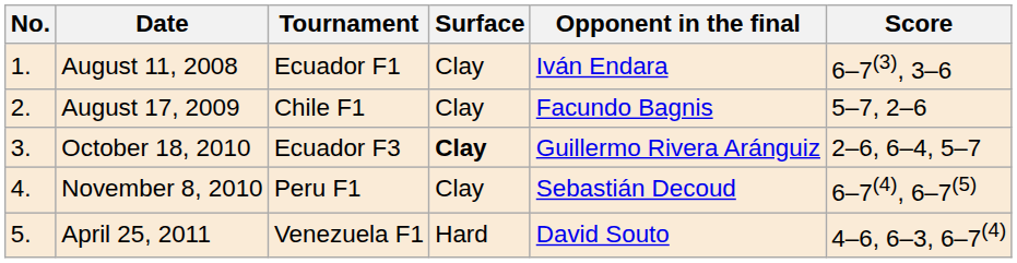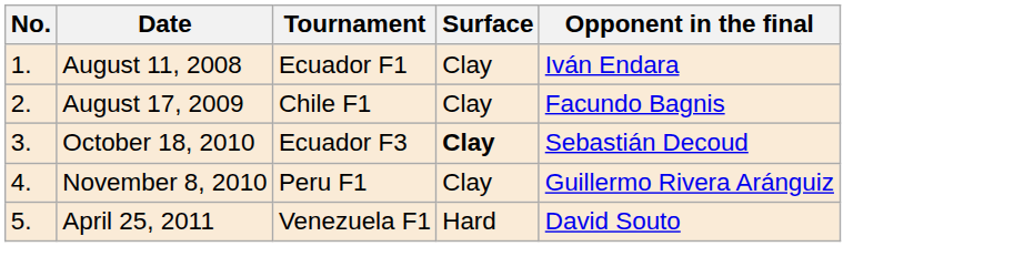- column: Score | 6–7(3), 3–6 | 5–7, 2–6 | 2–6, 6–4, 5–7 | 6–7(4), 6–7(5) | 4–6, 6–3, 6–7(4)
October 18, 2010 | Opponent in the final: Guillermo Rivera Aránguiz -> Sebastián Decoud
November 8, 2010 | Opponent in the final: Sebastián Decoud -> Guillermo Rivera Aránguiz
